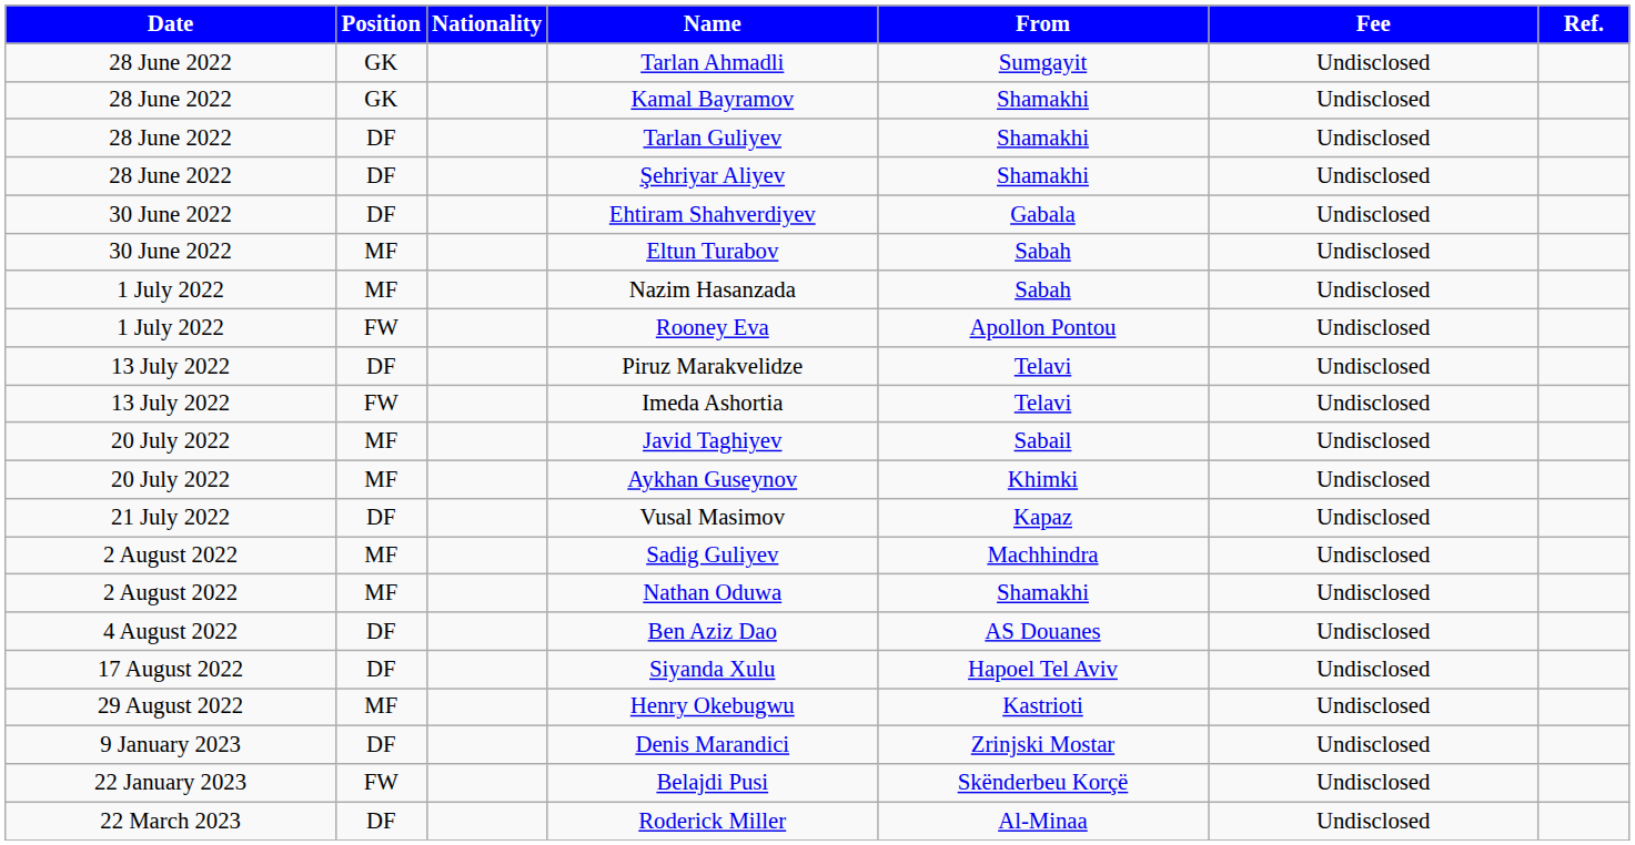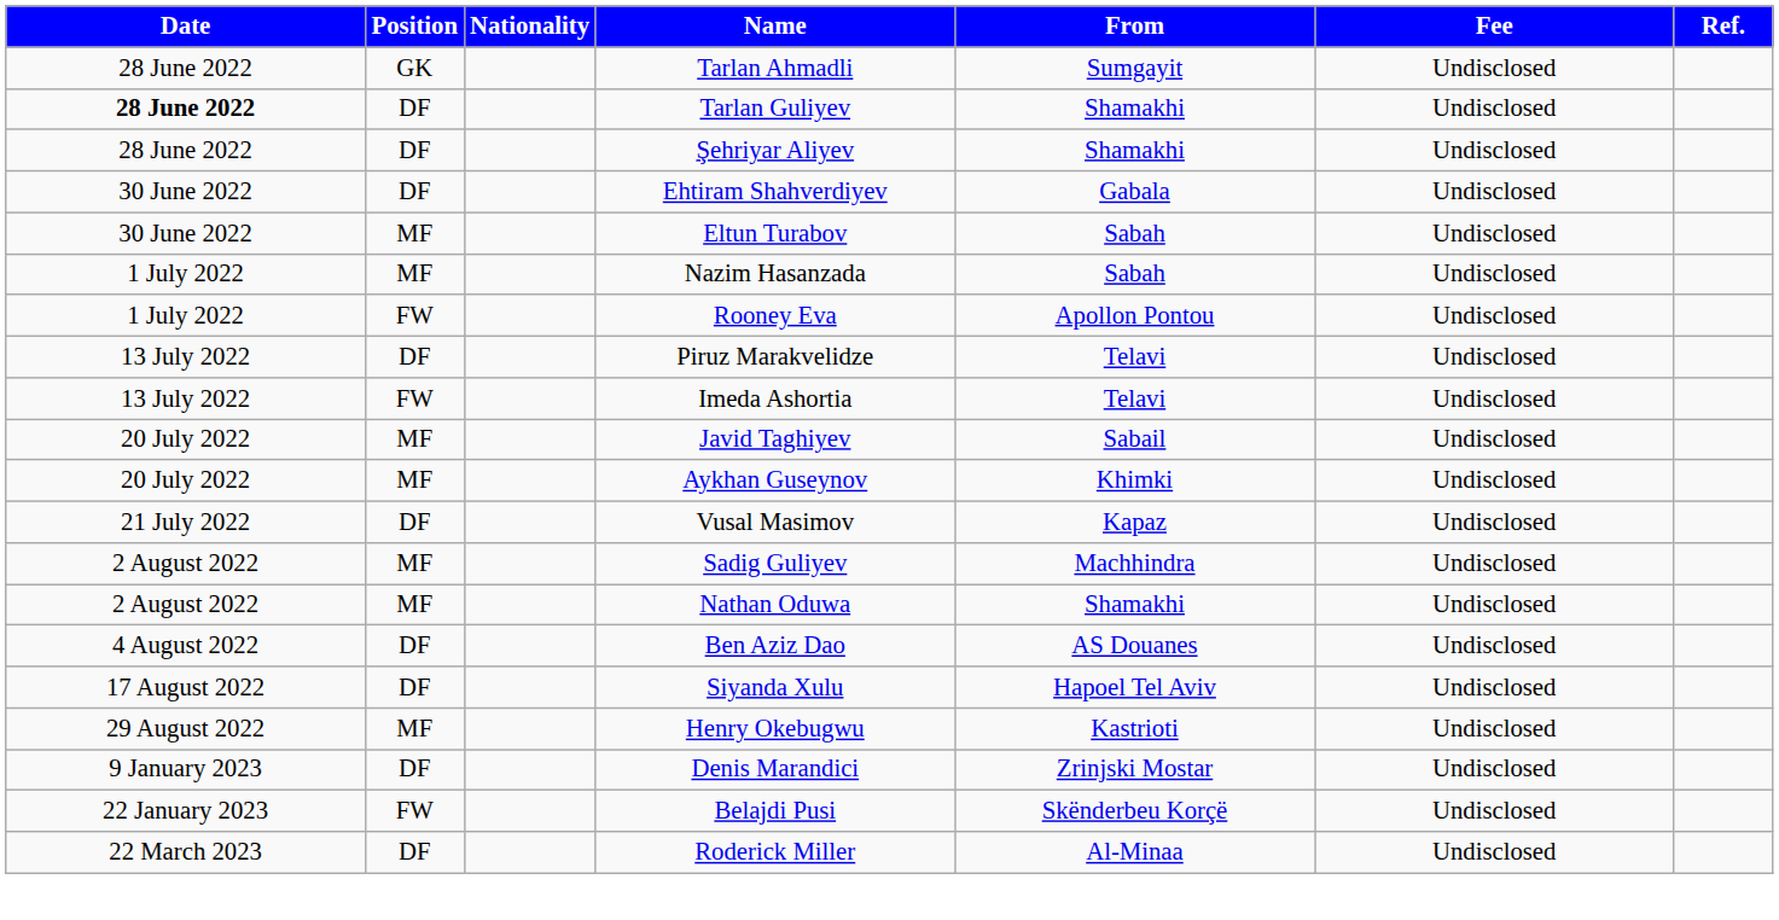- row: 28 June 2022 | GK | Kamal Bayramov | Shamakhi | Undisclosed
Tarlan Guliyev | Date: normal -> bold
